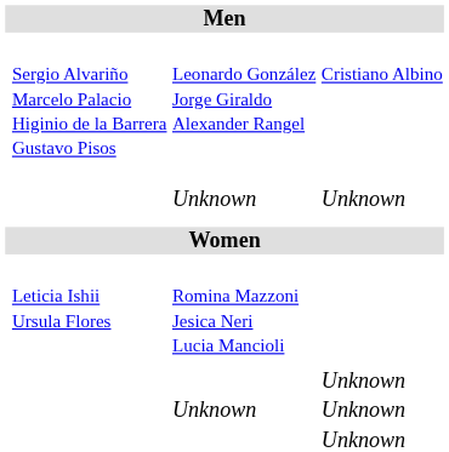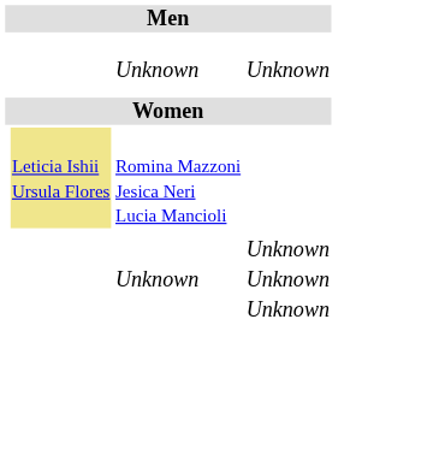- row: Sergio Alvariño Marcelo Palacio Higinio de la Barrera Gustavo Pisos | Leonardo González Jorge Giraldo Alexander Rangel | Cristiano Albino
Romina Mazzoni Jesica Neri Lucia Mancioli | column 2: no background -> khaki background
